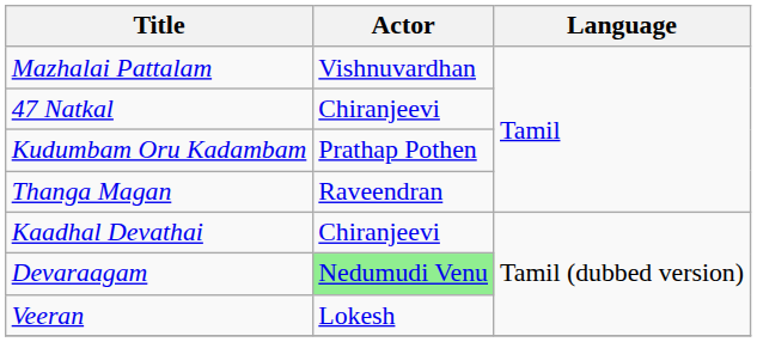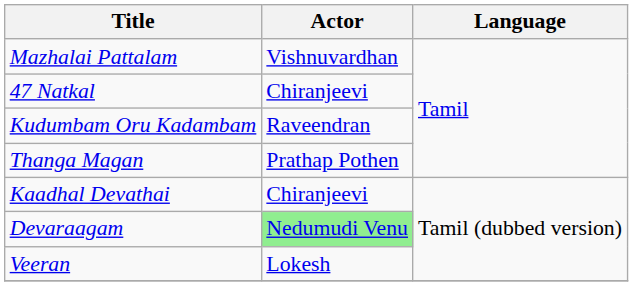Kudumbam Oru Kadambam | Actor: Prathap Pothen -> Raveendran
Thanga Magan | Actor: Raveendran -> Prathap Pothen
